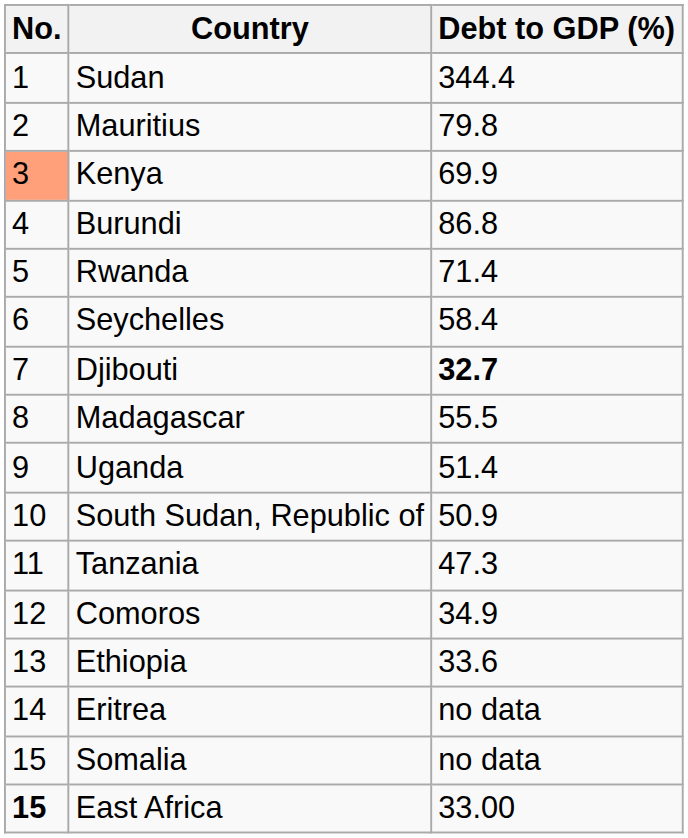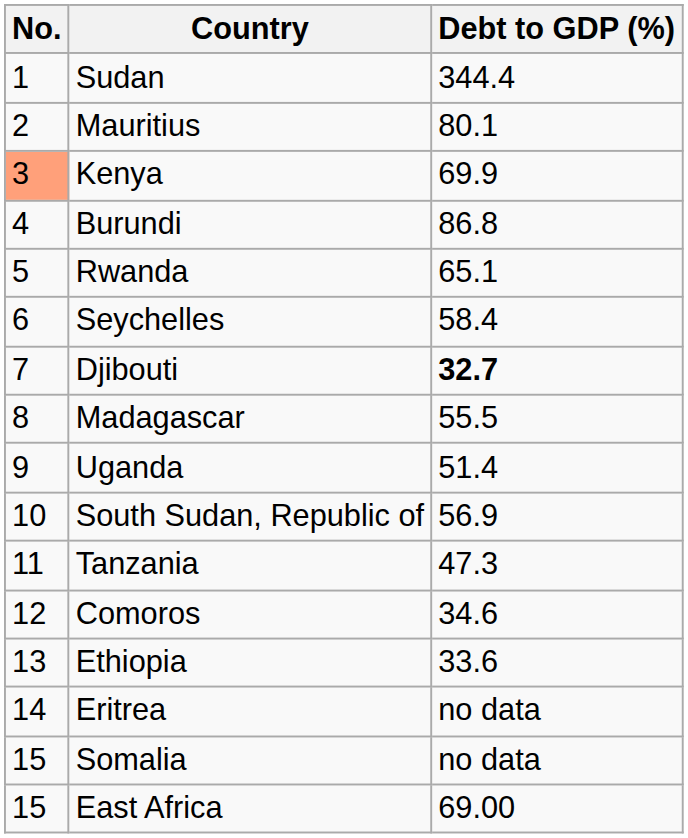Mauritius | Debt to GDP (%): 79.8 -> 80.1
Rwanda | Debt to GDP (%): 71.4 -> 65.1
South Sudan, Republic of | Debt to GDP (%): 50.9 -> 56.9
Comoros | Debt to GDP (%): 34.9 -> 34.6
East Africa | No.: bold -> normal
East Africa | Debt to GDP (%): 33.00 -> 69.00
